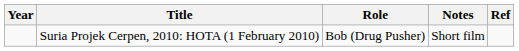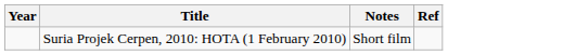- column: Role | Bob (Drug Pusher)
